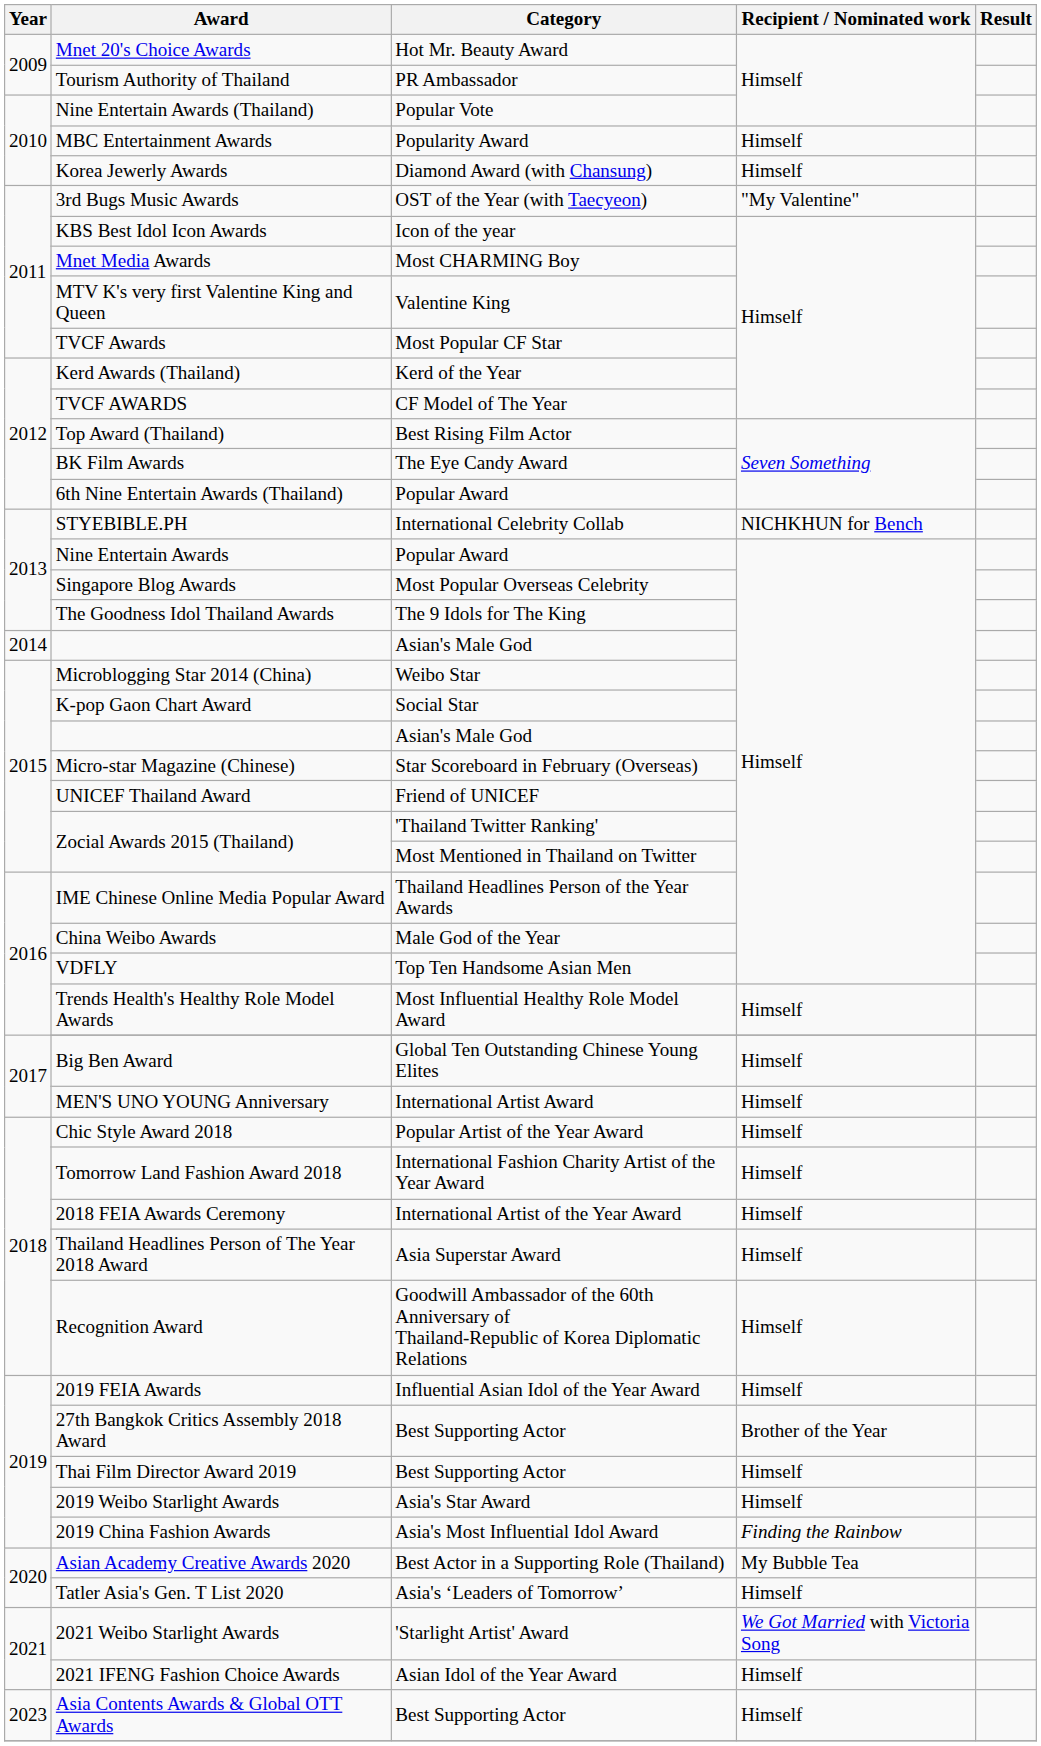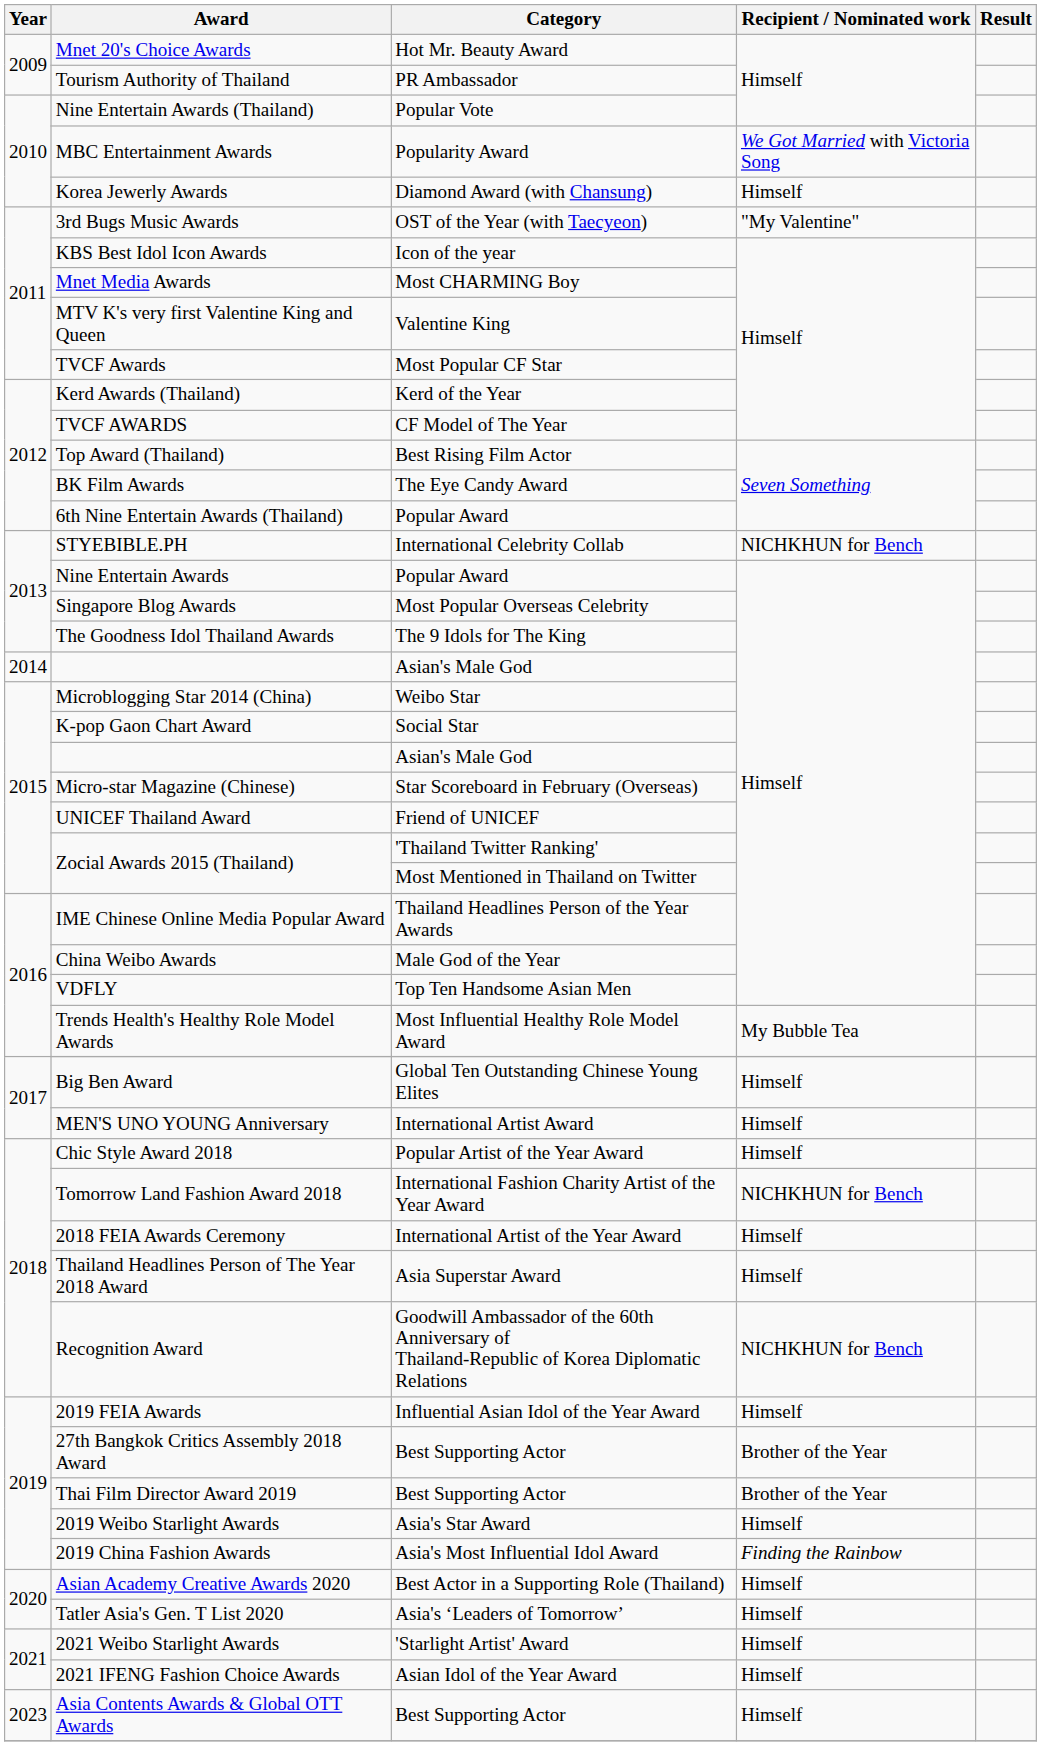MBC Entertainment Awards | Recipient / Nominated work: Himself -> We Got Married with Victoria Song
Trends Health's Healthy Role Model Awards | Recipient / Nominated work: Himself -> My Bubble Tea
Tomorrow Land Fashion Award 2018 | Recipient / Nominated work: Himself -> NICHKHUN for Bench
Recognition Award | Recipient / Nominated work: Himself -> NICHKHUN for Bench
Thai Film Director Award 2019 | Recipient / Nominated work: Himself -> Brother of the Year
Asian Academy Creative Awards 2020 | Recipient / Nominated work: My Bubble Tea -> Himself
2021 Weibo Starlight Awards | Recipient / Nominated work: We Got Married with Victoria Song -> Himself
